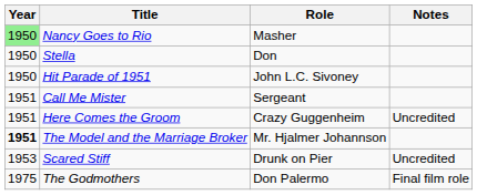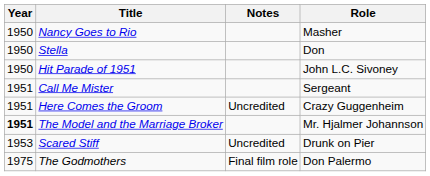columns swapped: Role <-> Notes
Nancy Goes to Rio | Year: lightgreen background -> no background
